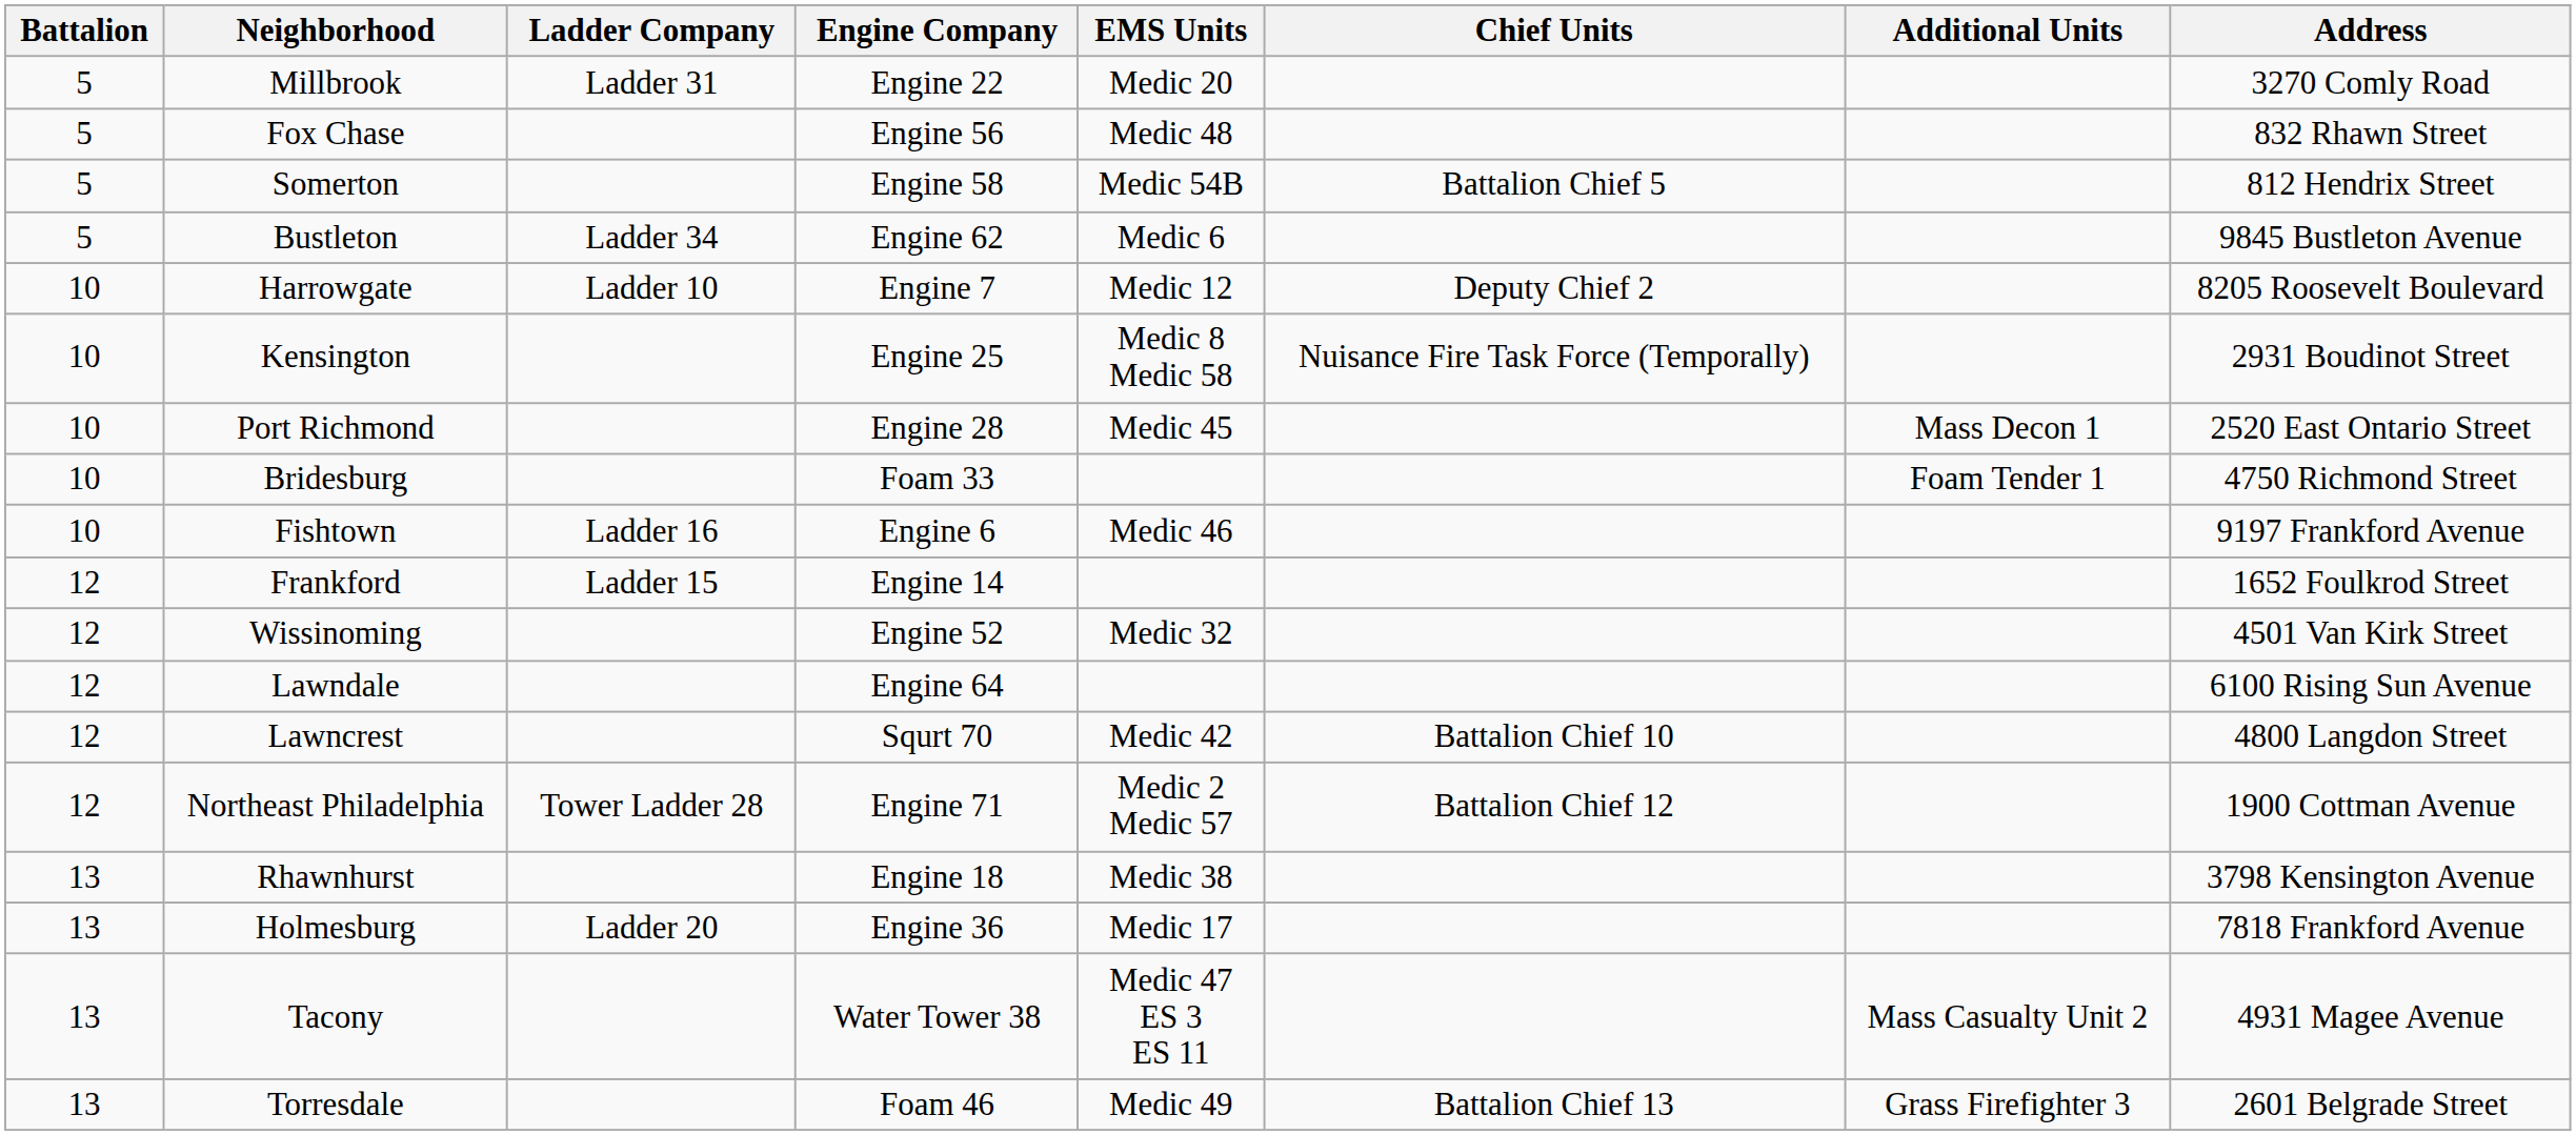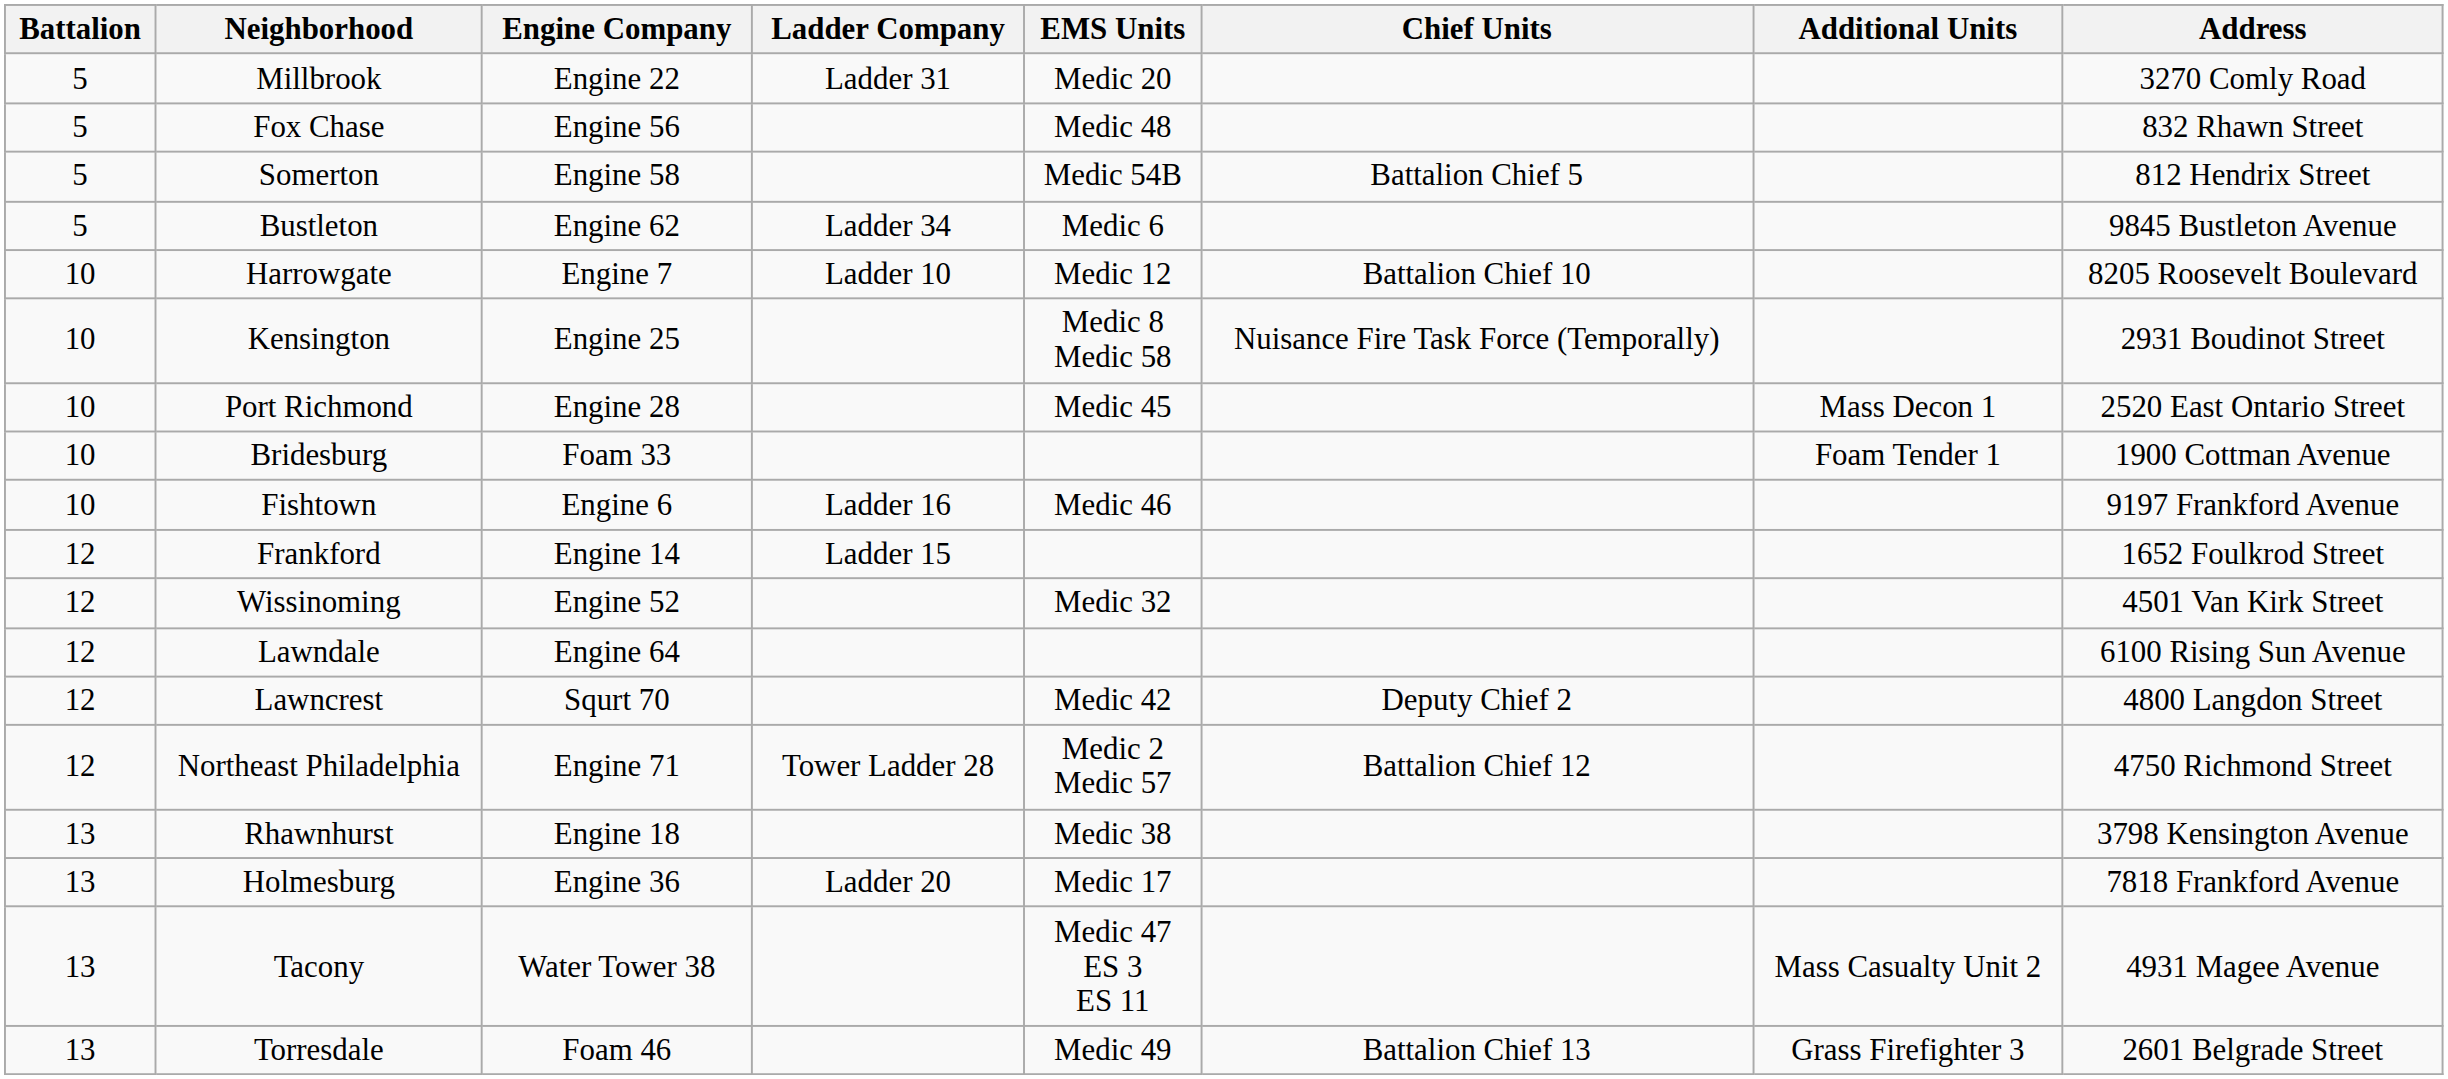columns swapped: Engine Company <-> Ladder Company
Harrowgate | Chief Units: Deputy Chief 2 -> Battalion Chief 10
Bridesburg | Address: 4750 Richmond Street -> 1900 Cottman Avenue
Lawncrest | Chief Units: Battalion Chief 10 -> Deputy Chief 2
Northeast Philadelphia | Address: 1900 Cottman Avenue -> 4750 Richmond Street
